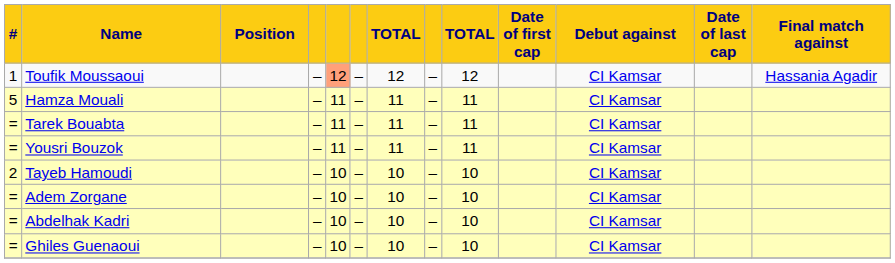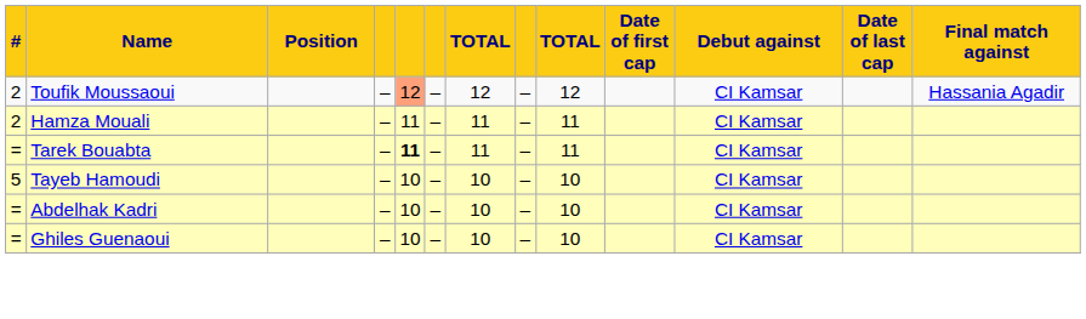Toufik Moussaoui | #: 1 -> 2
Hamza Mouali | #: 5 -> 2
Tarek Bouabta | column 5: normal -> bold
- row: = | Yousri Bouzok | – | 11 | – | 11 | – | 11 | CI Kamsar
Tayeb Hamoudi | #: 2 -> 5
- row: = | Adem Zorgane | – | 10 | – | 10 | – | 10 | CI Kamsar
